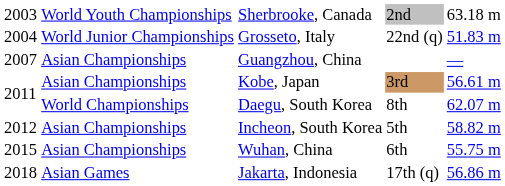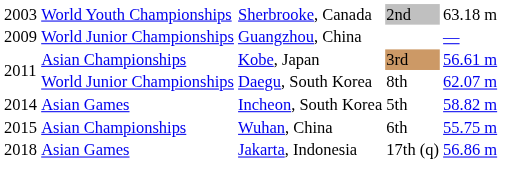- row: 2004 | World Junior Championships | Grosseto, Italy | 22nd (q) | 51.83 m
Guangzhou, China | column 1: 2007 -> 2009
Guangzhou, China | column 2: Asian Championships -> World Junior Championships
Daegu, South Korea | column 2: World Championships -> World Junior Championships
Incheon, South Korea | column 1: 2012 -> 2014
Incheon, South Korea | column 2: Asian Championships -> Asian Games
